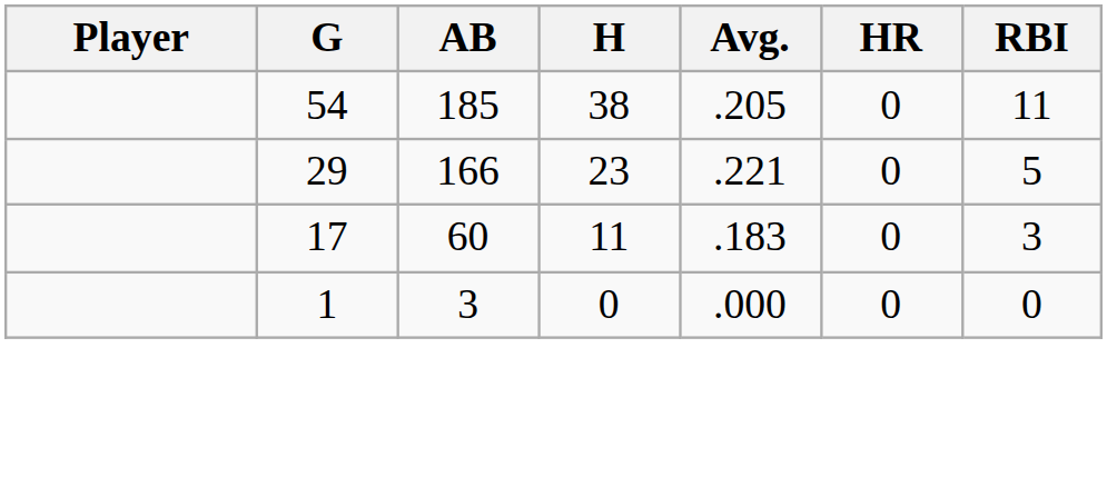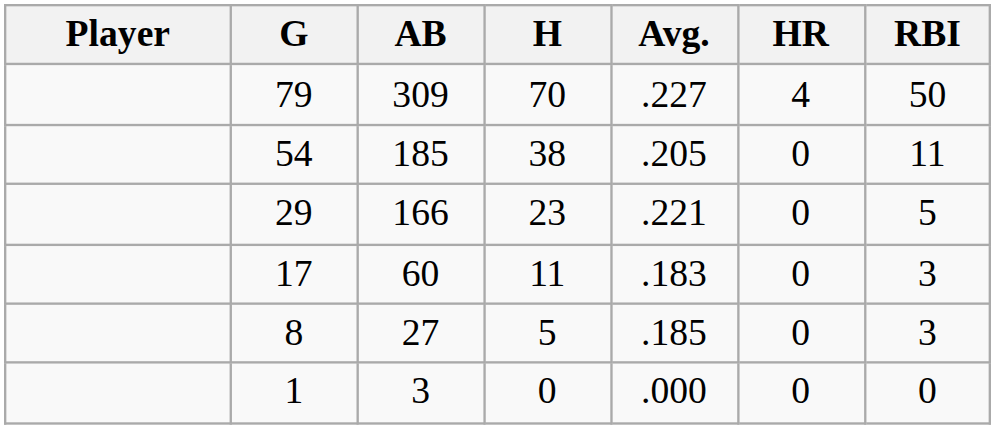+ row: 79 | 309 | 70 | .227 | 4 | 50
+ row: 8 | 27 | 5 | .185 | 0 | 3
